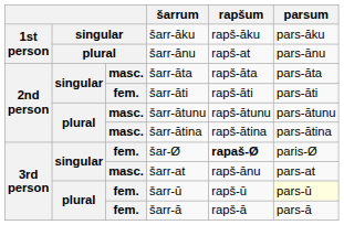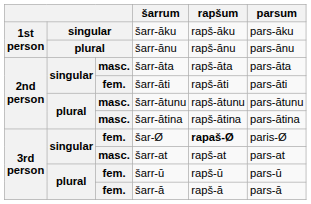šarr-ānu | rapšum: rapš-at -> rapš-ānu
šarr-at | rapšum: rapš-ānu -> rapš-at
šarr-ū | parsum: lightyellow background -> no background
